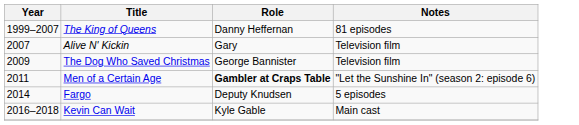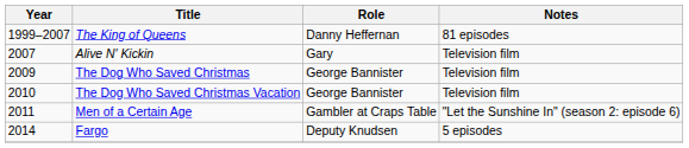+ row: 2010 | The Dog Who Saved Christmas Vacation | George Bannister | Television film
Men of a Certain Age | Role: bold -> normal
- row: 2016–2018 | Kevin Can Wait | Kyle Gable | Main cast
